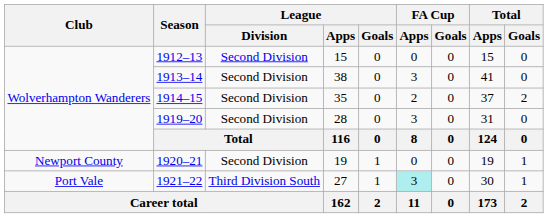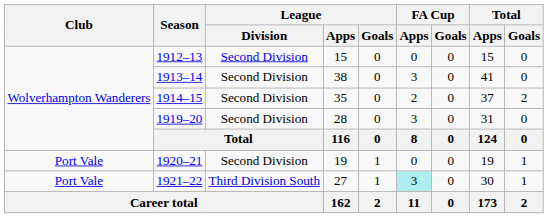1920–21 | Club: Newport County -> Port Vale
